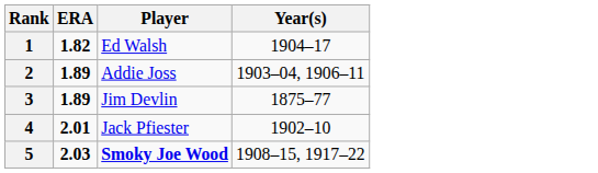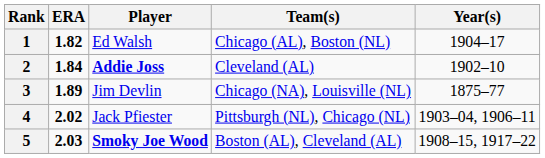+ column: Team(s) | Chicago (AL), Boston (NL) | Cleveland (AL) | Chicago (NA), Louisville (NL) | Pittsburgh (NL), Chicago (NL) | Boston (AL), Cleveland (AL)
2 | ERA: 1.89 -> 1.84
2 | Player: normal -> bold
2 | Year(s): 1903–04, 1906–11 -> 1902–10
4 | ERA: 2.01 -> 2.02
4 | Year(s): 1902–10 -> 1903–04, 1906–11
